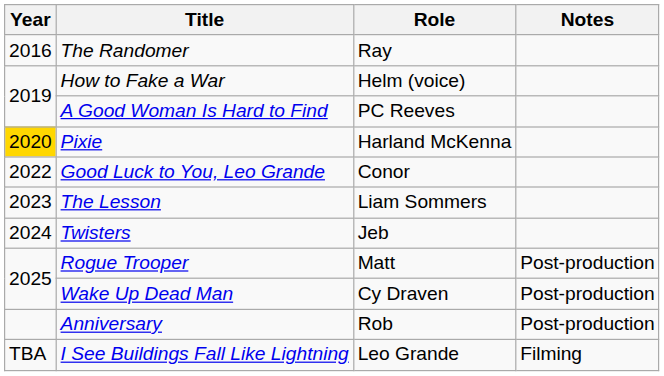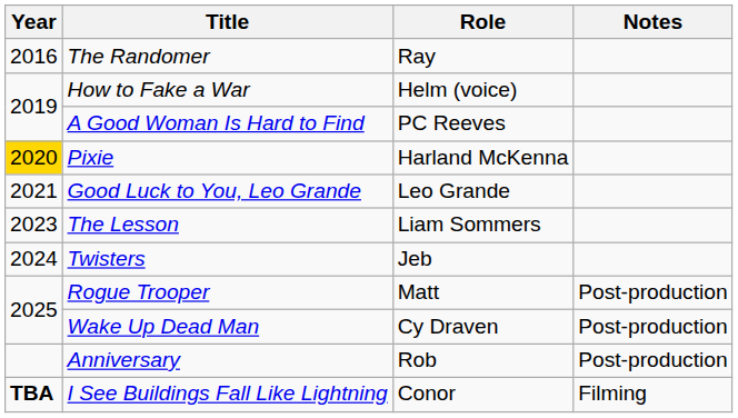Good Luck to You, Leo Grande | Year: 2022 -> 2021
Good Luck to You, Leo Grande | Role: Conor -> Leo Grande
I See Buildings Fall Like Lightning | Year: normal -> bold
I See Buildings Fall Like Lightning | Role: Leo Grande -> Conor
